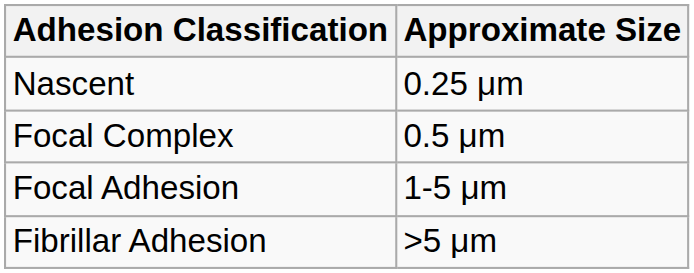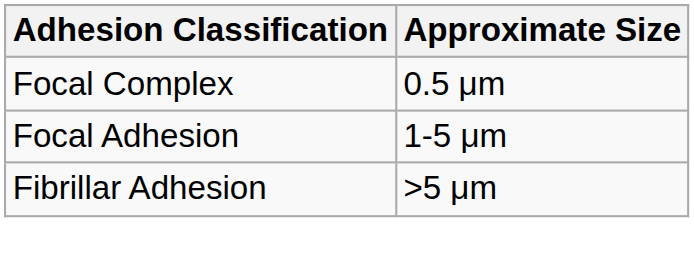- row: Nascent | 0.25 μm
